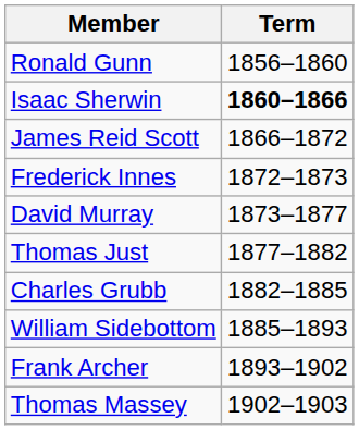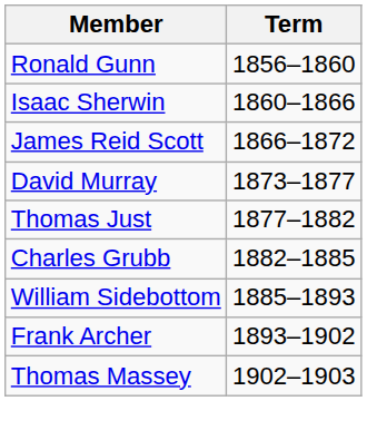Isaac Sherwin | Term: bold -> normal
- row: Frederick Innes | 1872–1873
